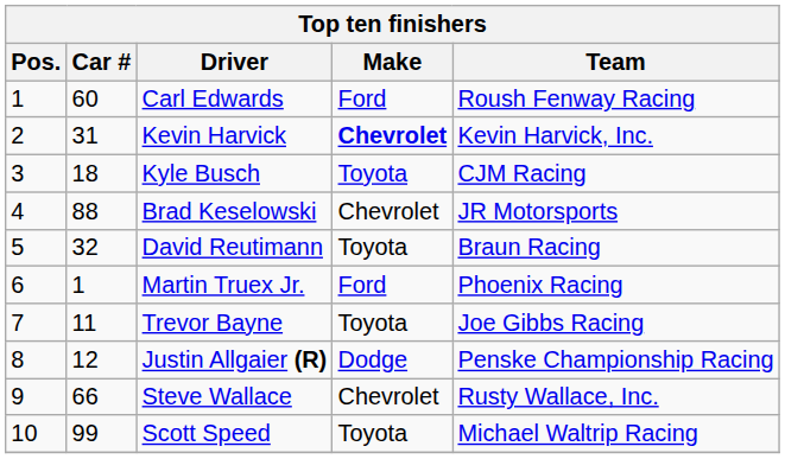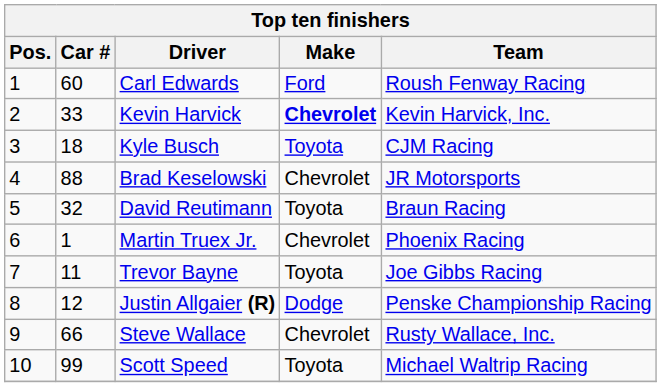Kevin Harvick | Car #: 31 -> 33
Martin Truex Jr. | Make: Ford -> Chevrolet
